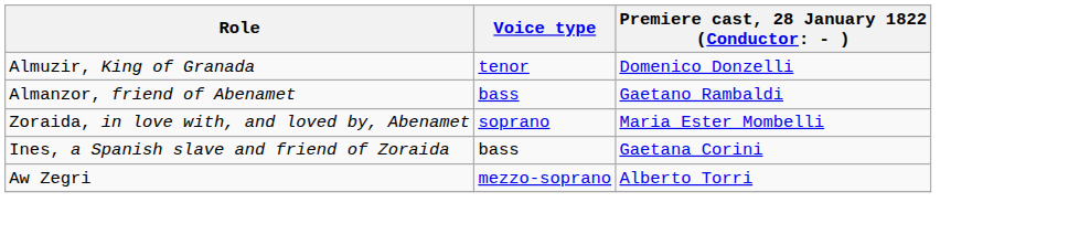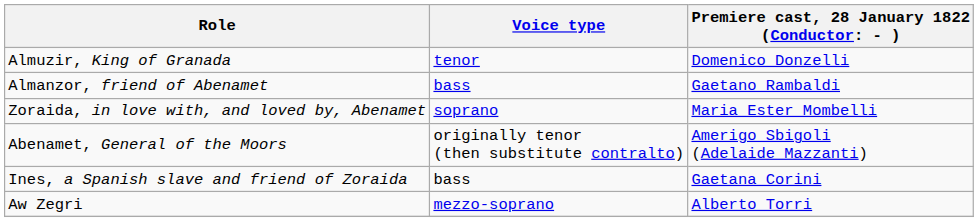+ row: Abenamet, General of the Moors | originally tenor (then substitute contralto) | Amerigo Sbigoli (Adelaide Mazzanti)
